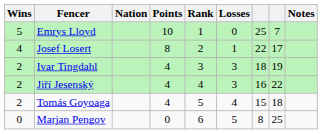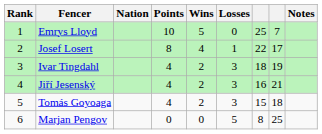columns swapped: Rank <-> Wins
Jiří Jesenský | column 8: 22 -> 21
Tomás Goyoaga | Losses: 4 -> 3
